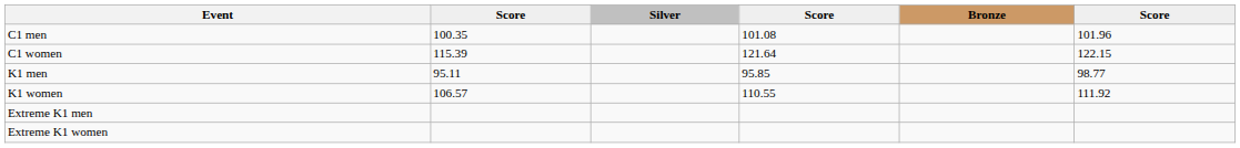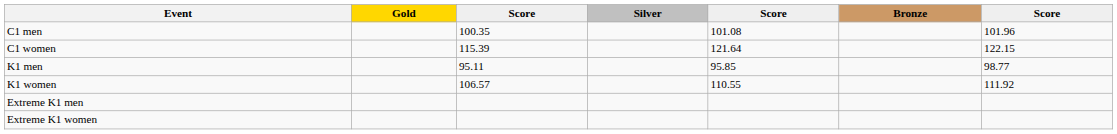+ column: Gold
